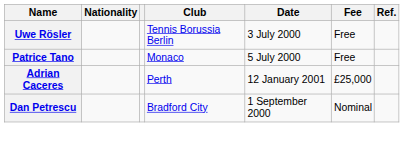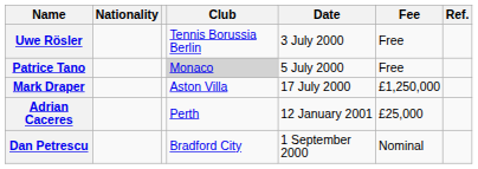Patrice Tano | Club: no background -> lightgrey background
+ row: Mark Draper | Aston Villa | 17 July 2000 | £1,250,000
